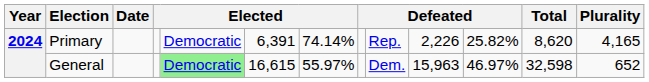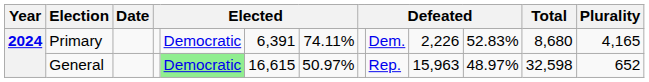Primary | column 7: 74.14% -> 74.11%
Primary | column 9: Rep. -> Dem.
Primary | column 11: 25.82% -> 52.83%
Primary | Total: 8,620 -> 8,680
General | column 7: 55.97% -> 50.97%
General | column 9: Dem. -> Rep.
General | column 11: 46.97% -> 48.97%
